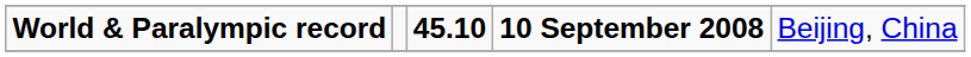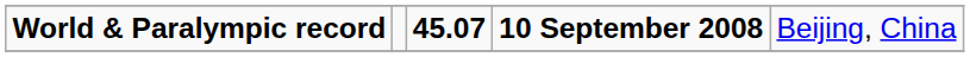World & Paralympic record | column 3: 45.10 -> 45.07
